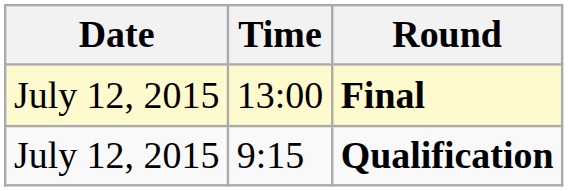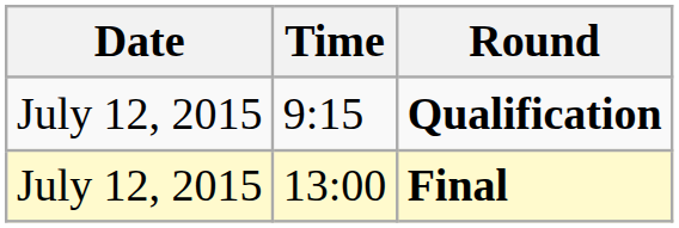rows swapped: Qualification <-> Final
